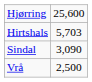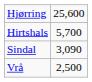Hirtshals | column 2: 5,703 -> 5,700
